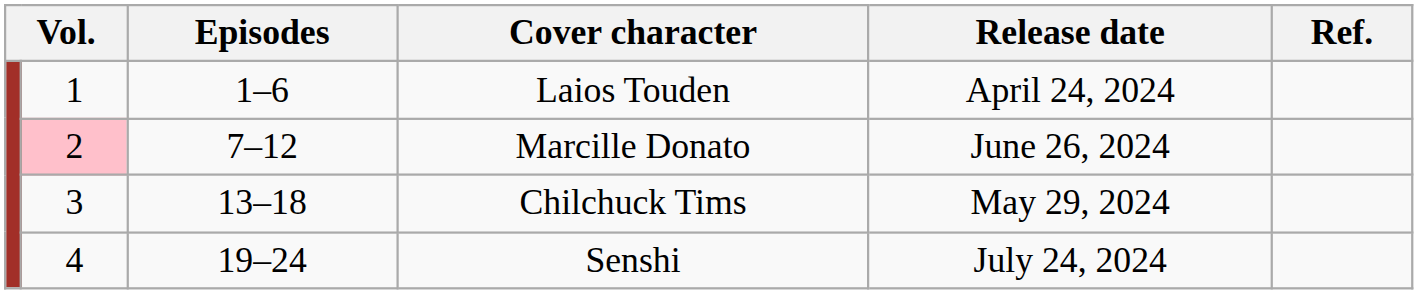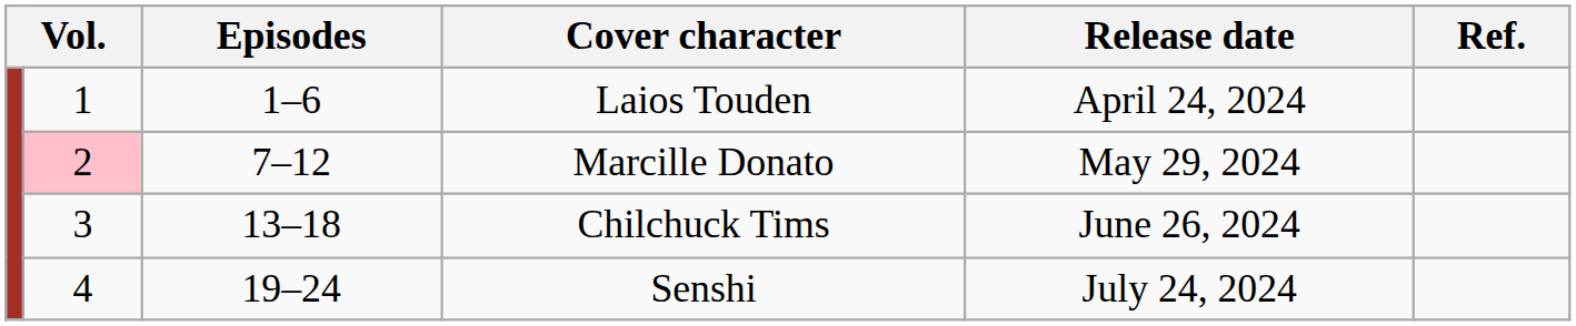Marcille Donato | Release date: June 26, 2024 -> May 29, 2024
Chilchuck Tims | Release date: May 29, 2024 -> June 26, 2024
